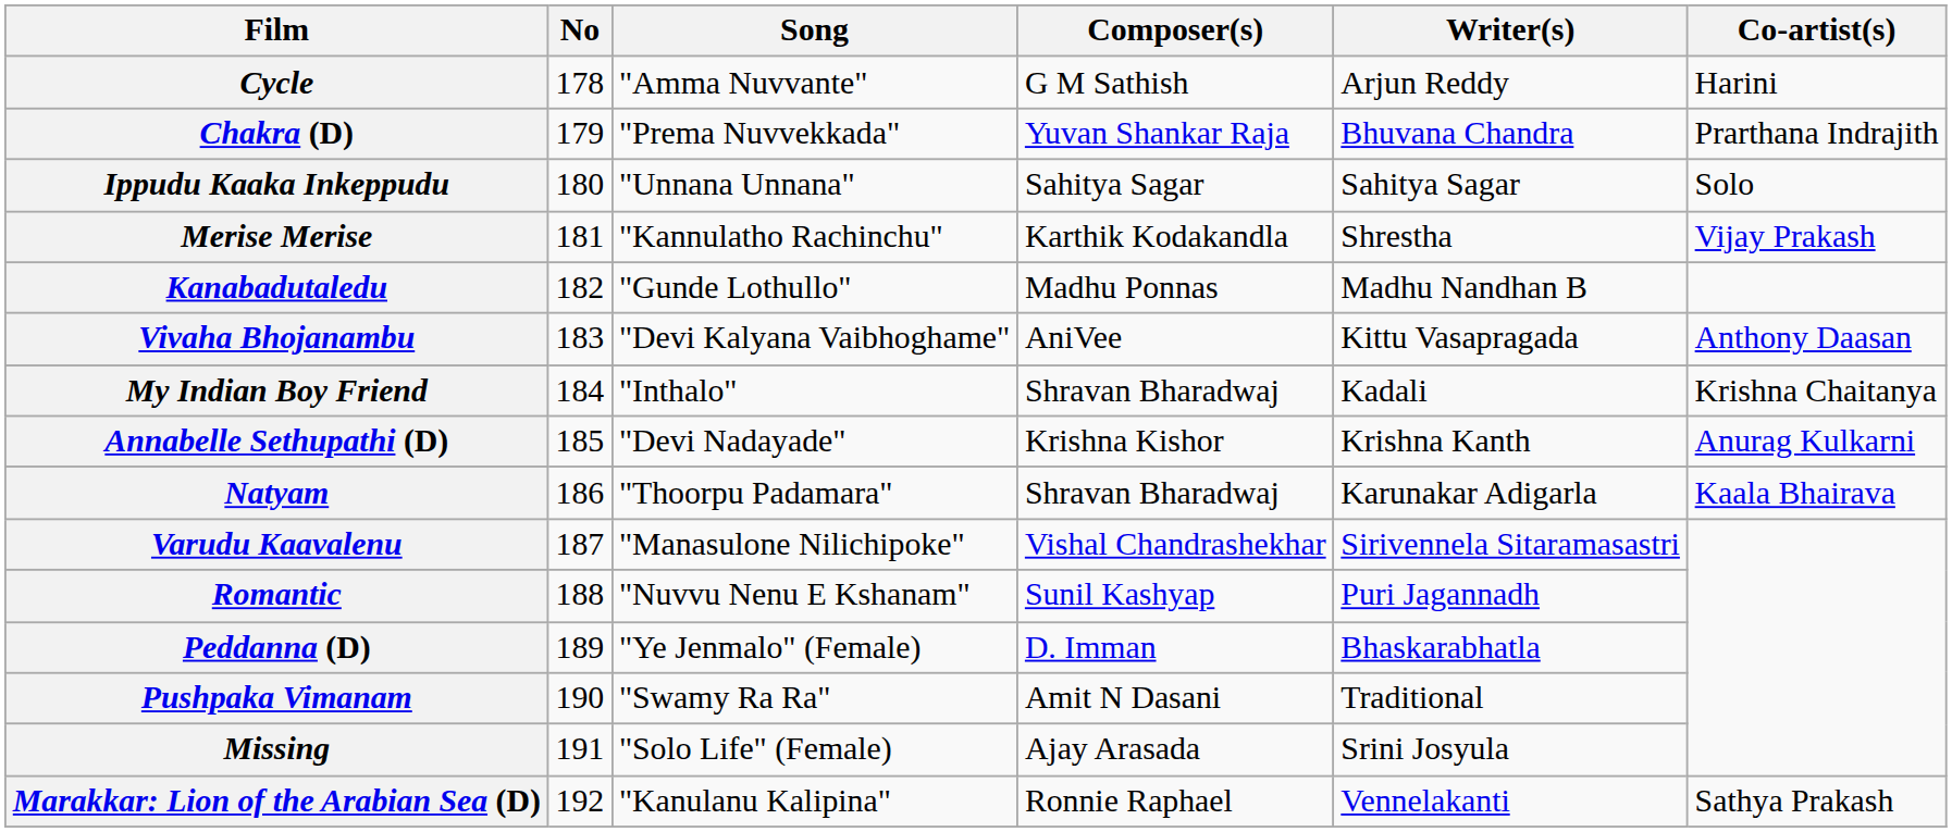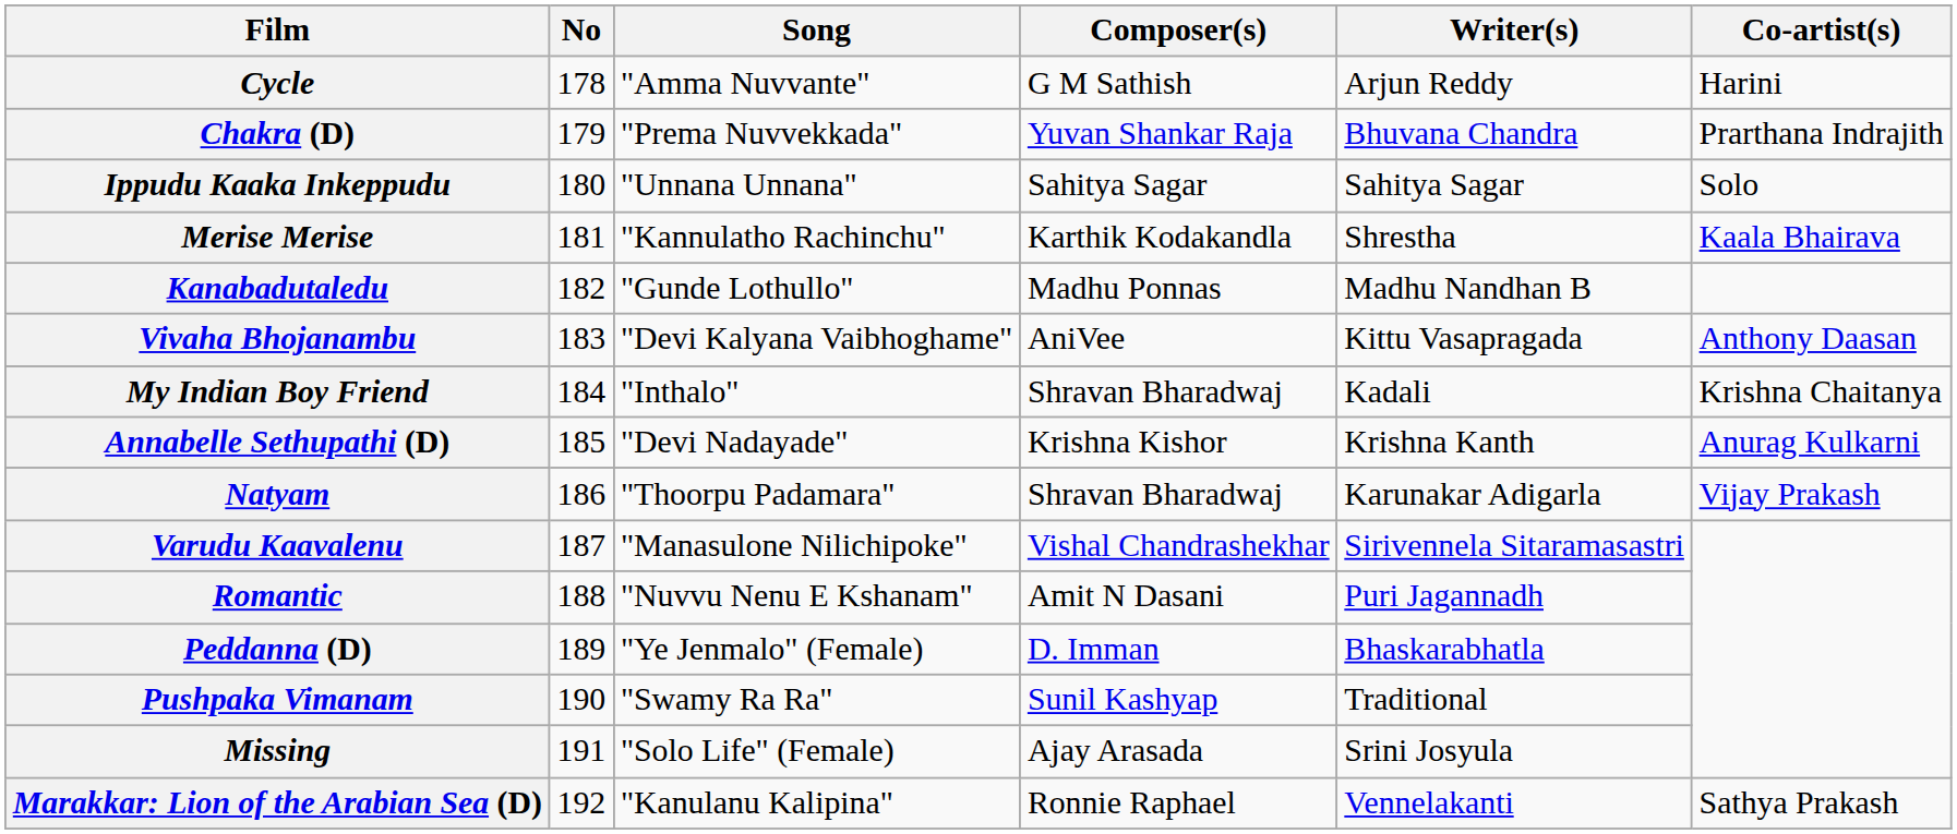Merise Merise | Co-artist(s): Vijay Prakash -> Kaala Bhairava
Natyam | Co-artist(s): Kaala Bhairava -> Vijay Prakash
Romantic | Composer(s): Sunil Kashyap -> Amit N Dasani
Pushpaka Vimanam | Composer(s): Amit N Dasani -> Sunil Kashyap
